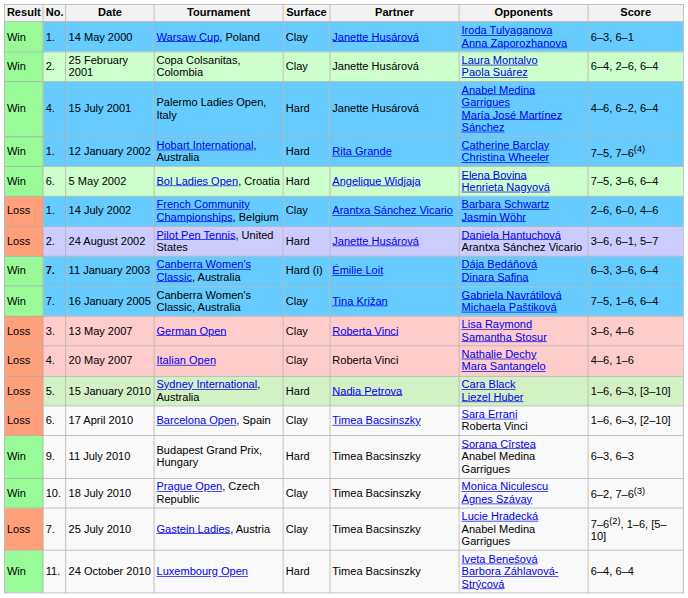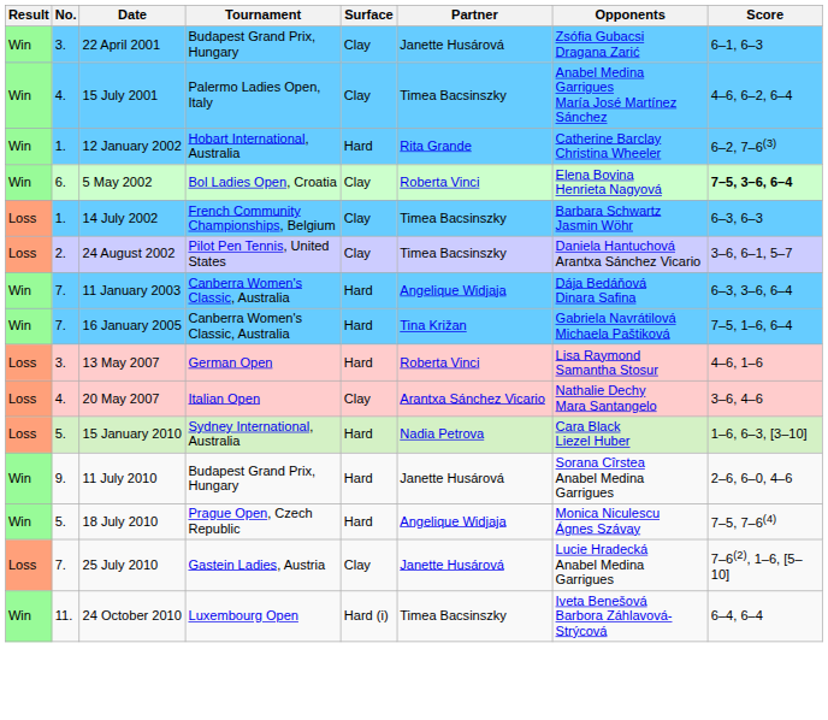- row: Win | 1. | 14 May 2000 | Warsaw Cup, Poland | Clay | Janette Husárová | Iroda Tulyaganova Anna Zaporozhanova | 6–3, 6–1
- row: Win | 2. | 25 February 2001 | Copa Colsanitas, Colombia | Clay | Janette Husárová | Laura Montalvo Paola Suárez | 6–4, 2–6, 6–4
+ row: Win | 3. | 22 April 2001 | Budapest Grand Prix, Hungary | Clay | Janette Husárová | Zsófia Gubacsi Dragana Zarić | 6–1, 6–3
15 July 2001 | Surface: Hard -> Clay
15 July 2001 | Partner: Janette Husárová -> Timea Bacsinszky
12 January 2002 | Score: 7–5, 7–6(4) -> 6–2, 7–6(3)
5 May 2002 | Surface: Hard -> Clay
5 May 2002 | Partner: Angelique Widjaja -> Roberta Vinci
5 May 2002 | Score: normal -> bold
14 July 2002 | Partner: Arantxa Sánchez Vicario -> Timea Bacsinszky
14 July 2002 | Score: 2–6, 6–0, 4–6 -> 6–3, 6–3
24 August 2002 | Surface: Hard -> Clay
24 August 2002 | Partner: Janette Husárová -> Timea Bacsinszky
11 January 2003 | No.: bold -> normal
11 January 2003 | Surface: Hard (i) -> Hard
11 January 2003 | Partner: Émilie Loit -> Angelique Widjaja
16 January 2005 | Surface: Clay -> Hard
13 May 2007 | Surface: Clay -> Hard
13 May 2007 | Score: 3–6, 4–6 -> 4–6, 1–6
20 May 2007 | Partner: Roberta Vinci -> Arantxa Sánchez Vicario
20 May 2007 | Score: 4–6, 1–6 -> 3–6, 4–6
- row: Loss | 6. | 17 April 2010 | Barcelona Open, Spain | Clay | Timea Bacsinszky | Sara Errani Roberta Vinci | 1–6, 6–3, [2–10]
11 July 2010 | Partner: Timea Bacsinszky -> Janette Husárová
11 July 2010 | Score: 6–3, 6–3 -> 2–6, 6–0, 4–6
18 July 2010 | No.: 10. -> 5.
18 July 2010 | Surface: Clay -> Hard
18 July 2010 | Partner: Timea Bacsinszky -> Angelique Widjaja
18 July 2010 | Score: 6–2, 7–6(3) -> 7–5, 7–6(4)
25 July 2010 | Partner: Timea Bacsinszky -> Janette Husárová
24 October 2010 | Surface: Hard -> Hard (i)
